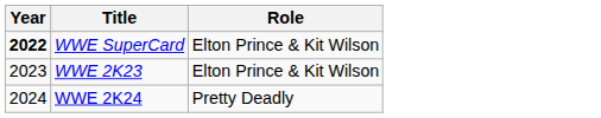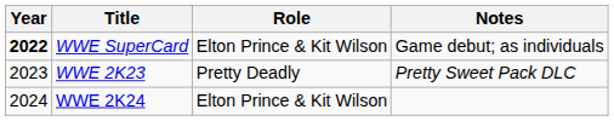+ column: Notes | Game debut; as individuals | Pretty Sweet Pack DLC
WWE 2K23 | Role: Elton Prince & Kit Wilson -> Pretty Deadly
WWE 2K24 | Role: Pretty Deadly -> Elton Prince & Kit Wilson
